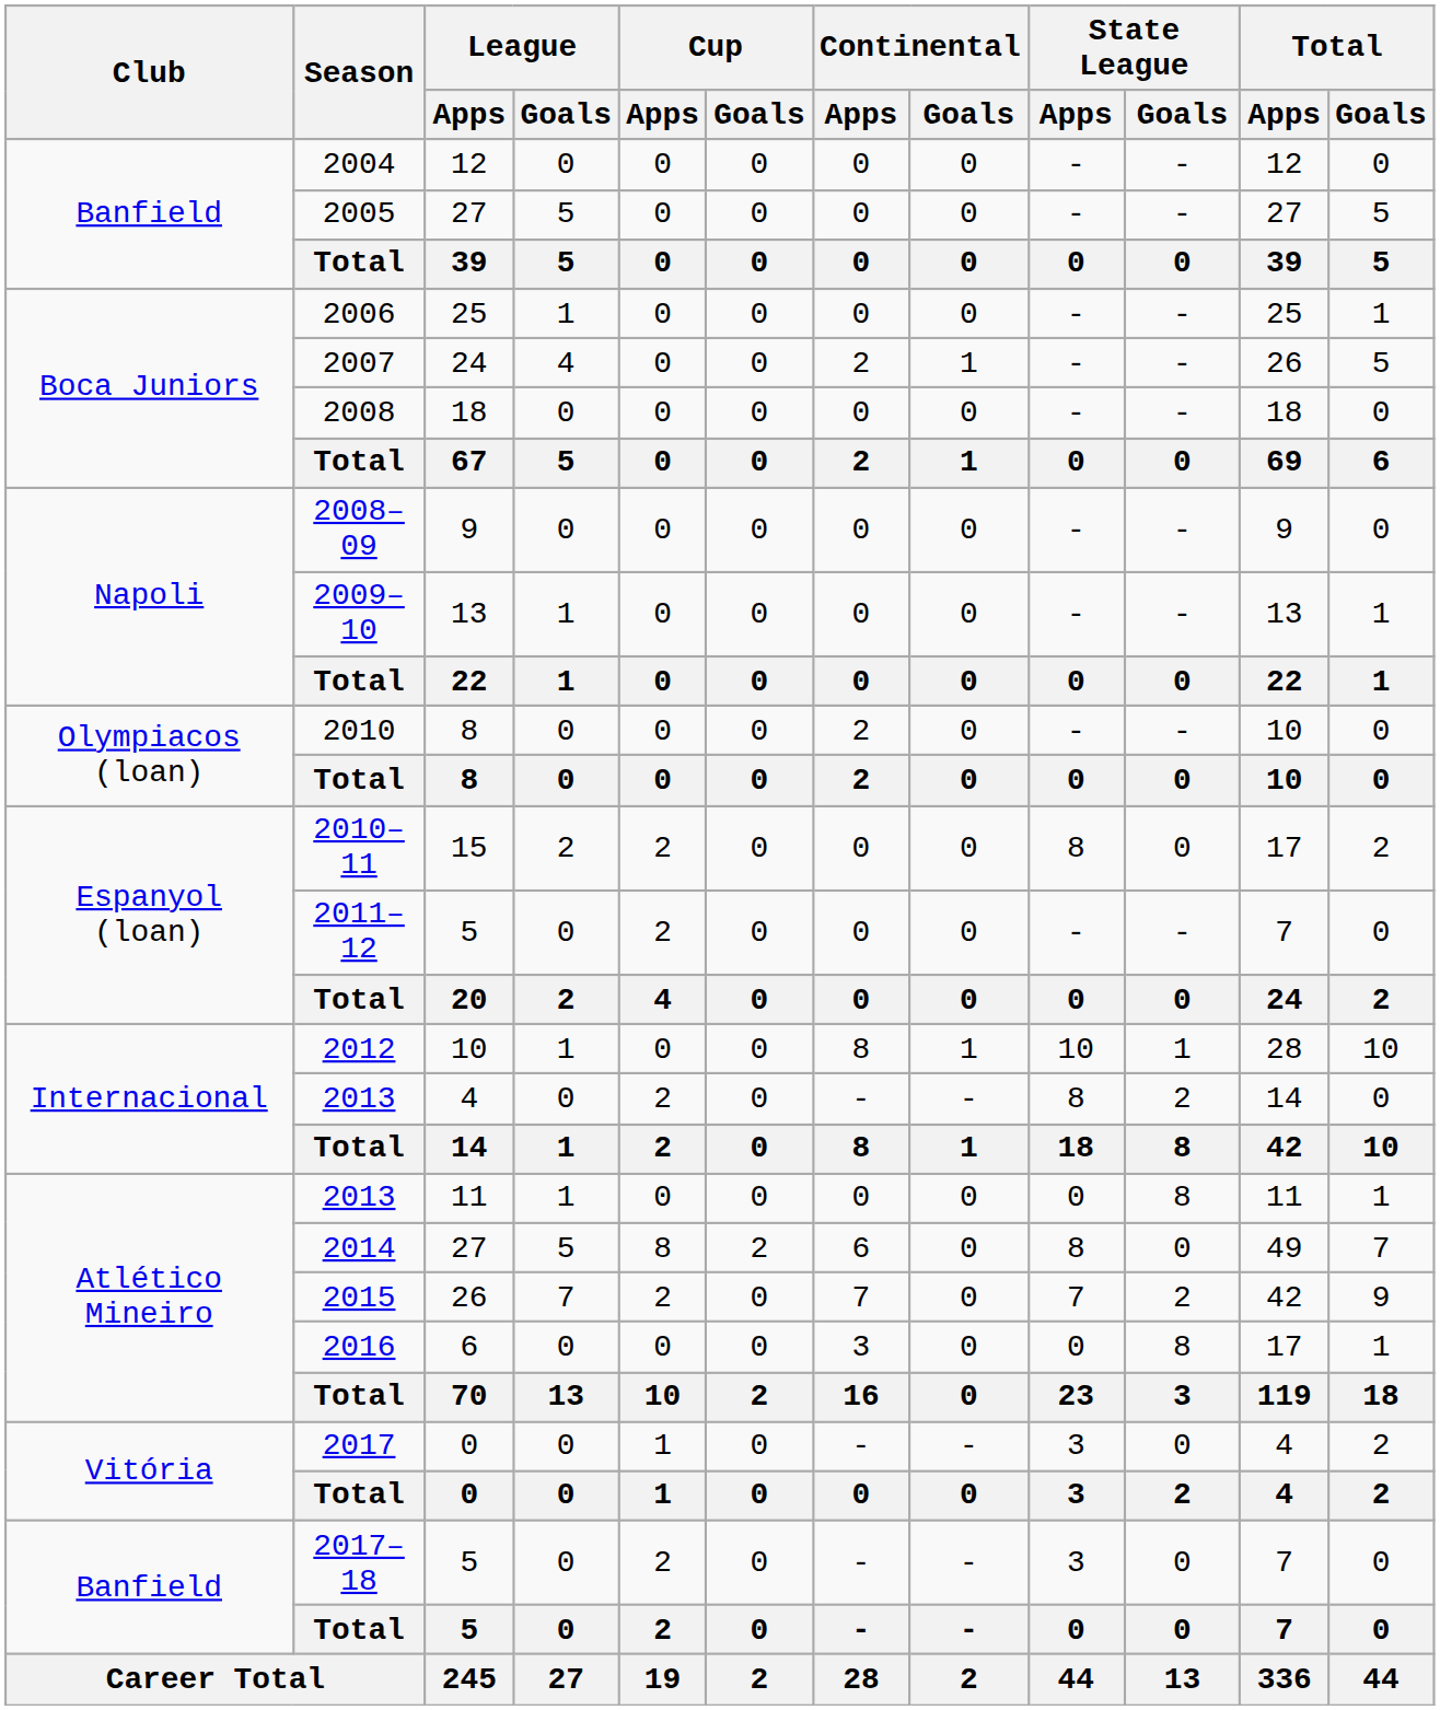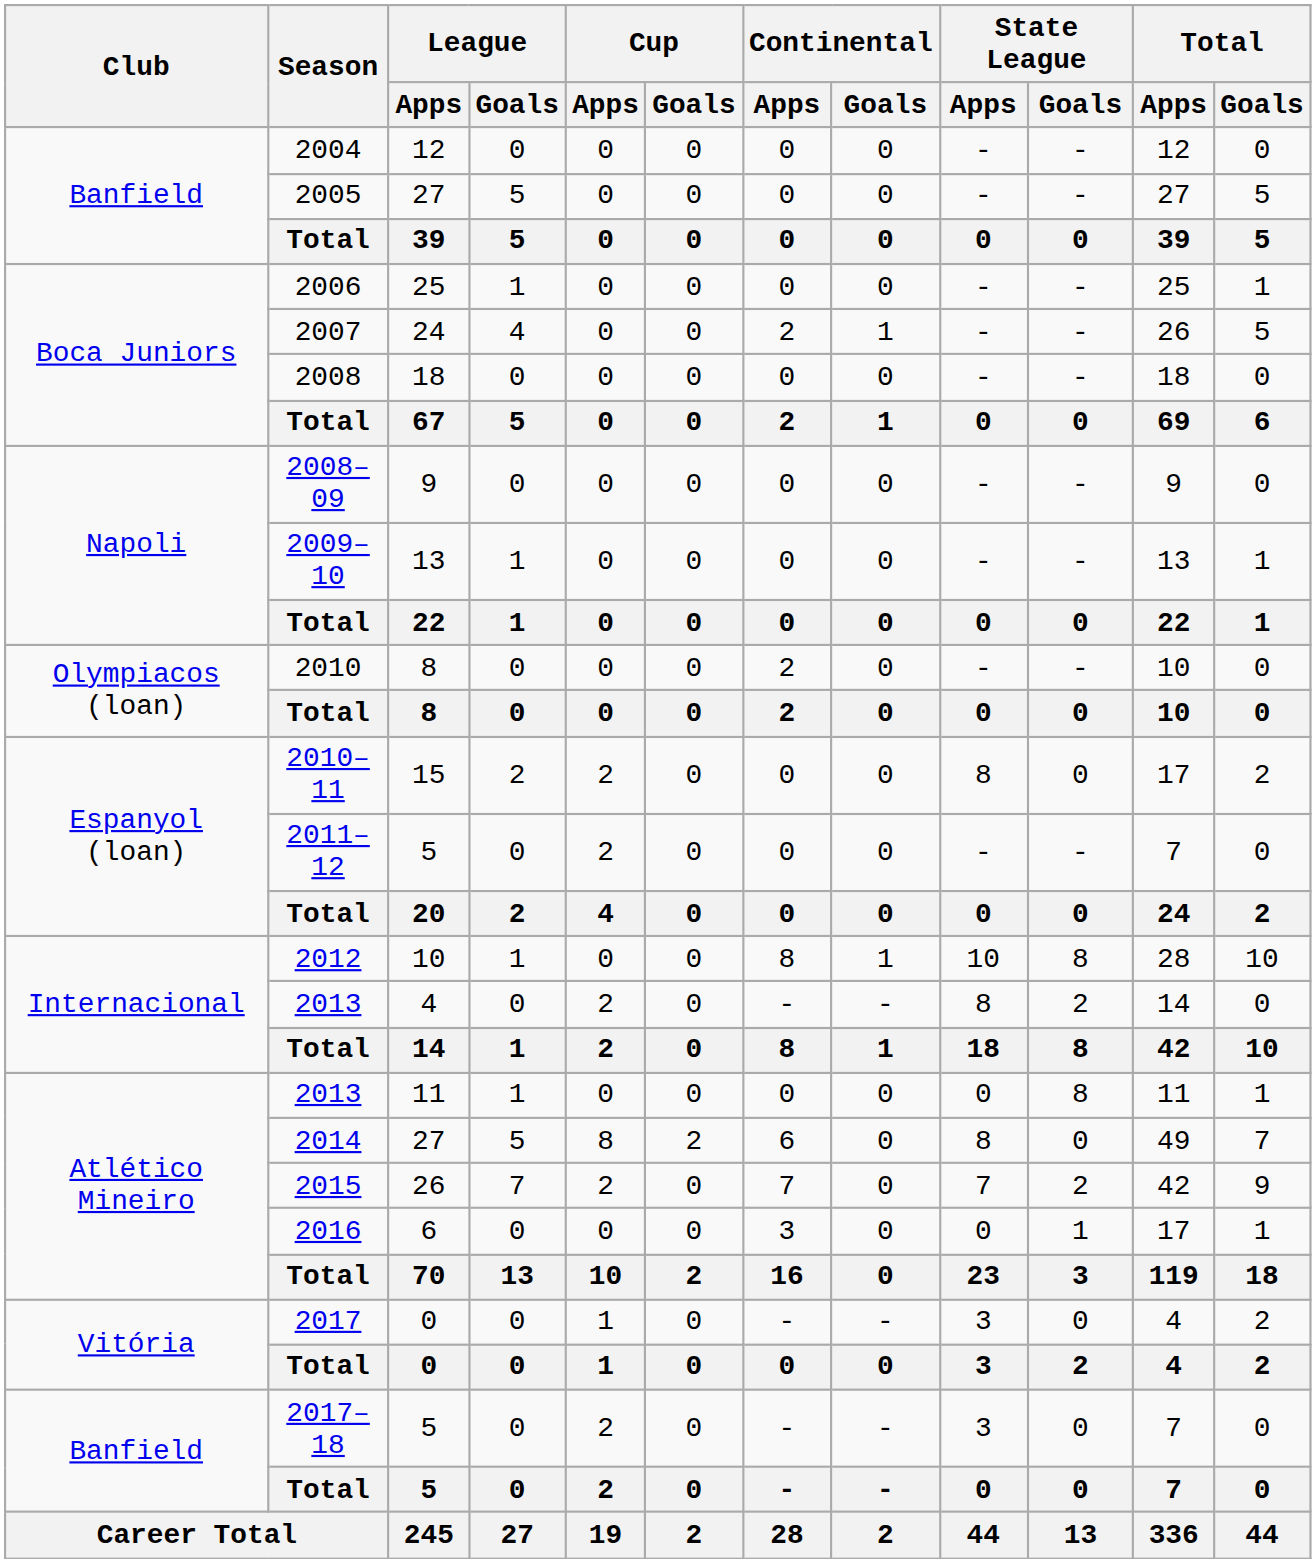2012 | State League / Goals: 1 -> 8
2016 | State League / Goals: 8 -> 1
